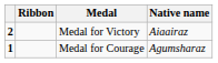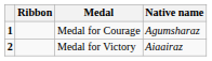rows swapped: Medal for Courage <-> Medal for Victory
